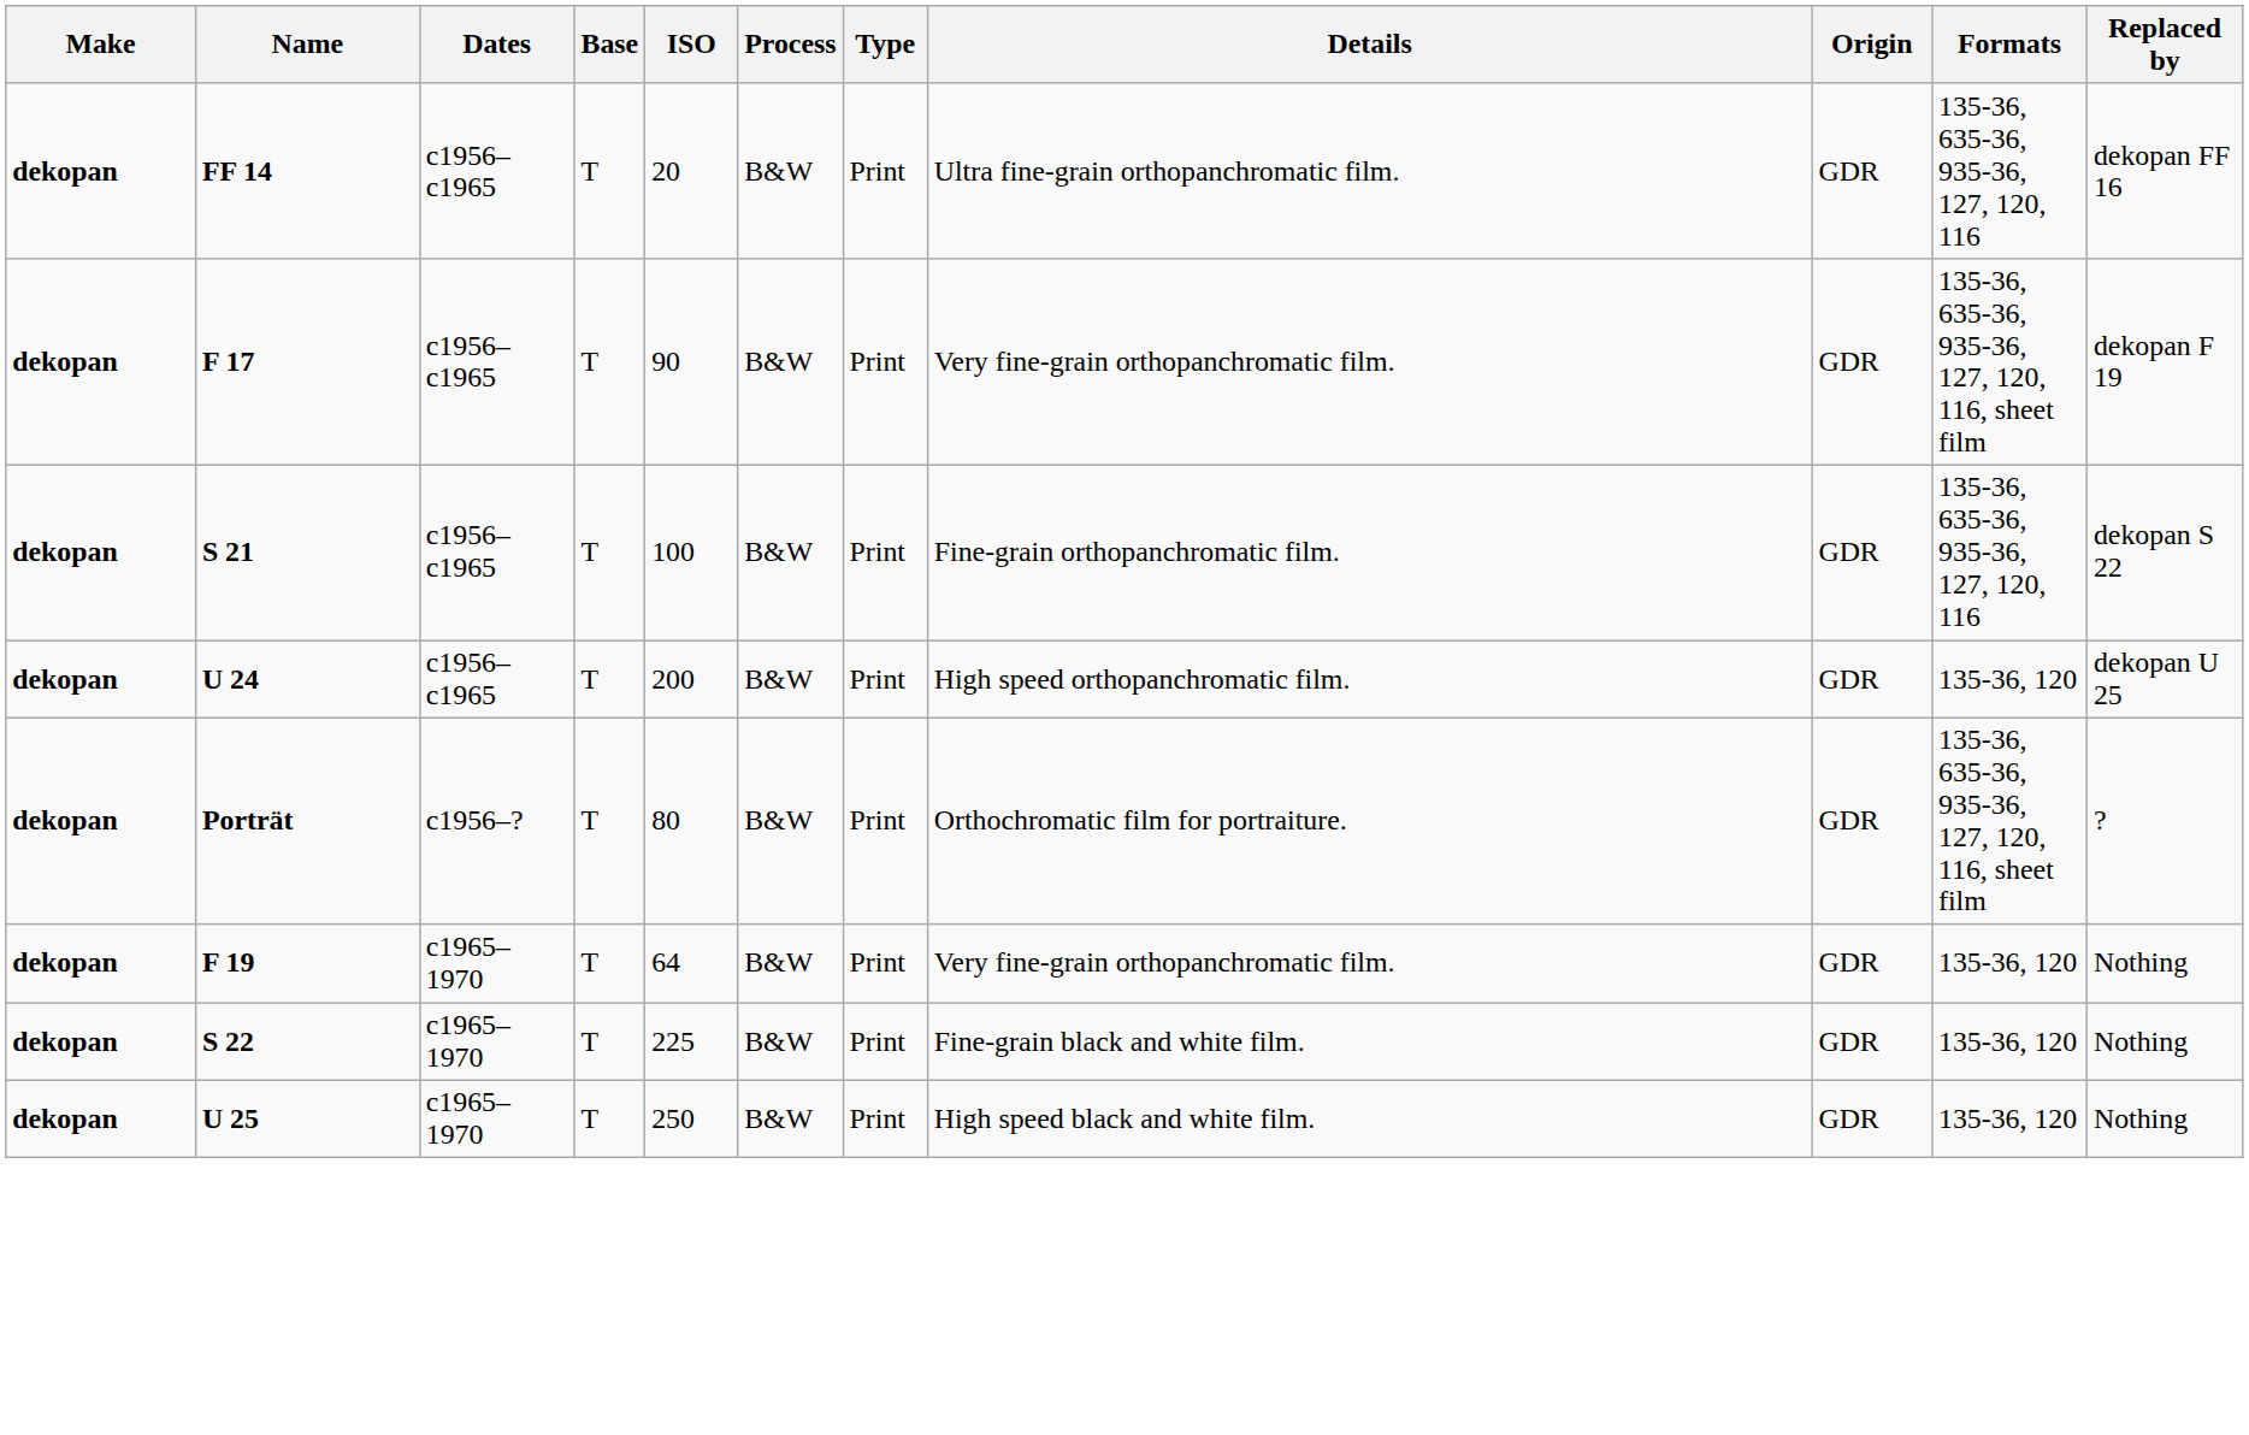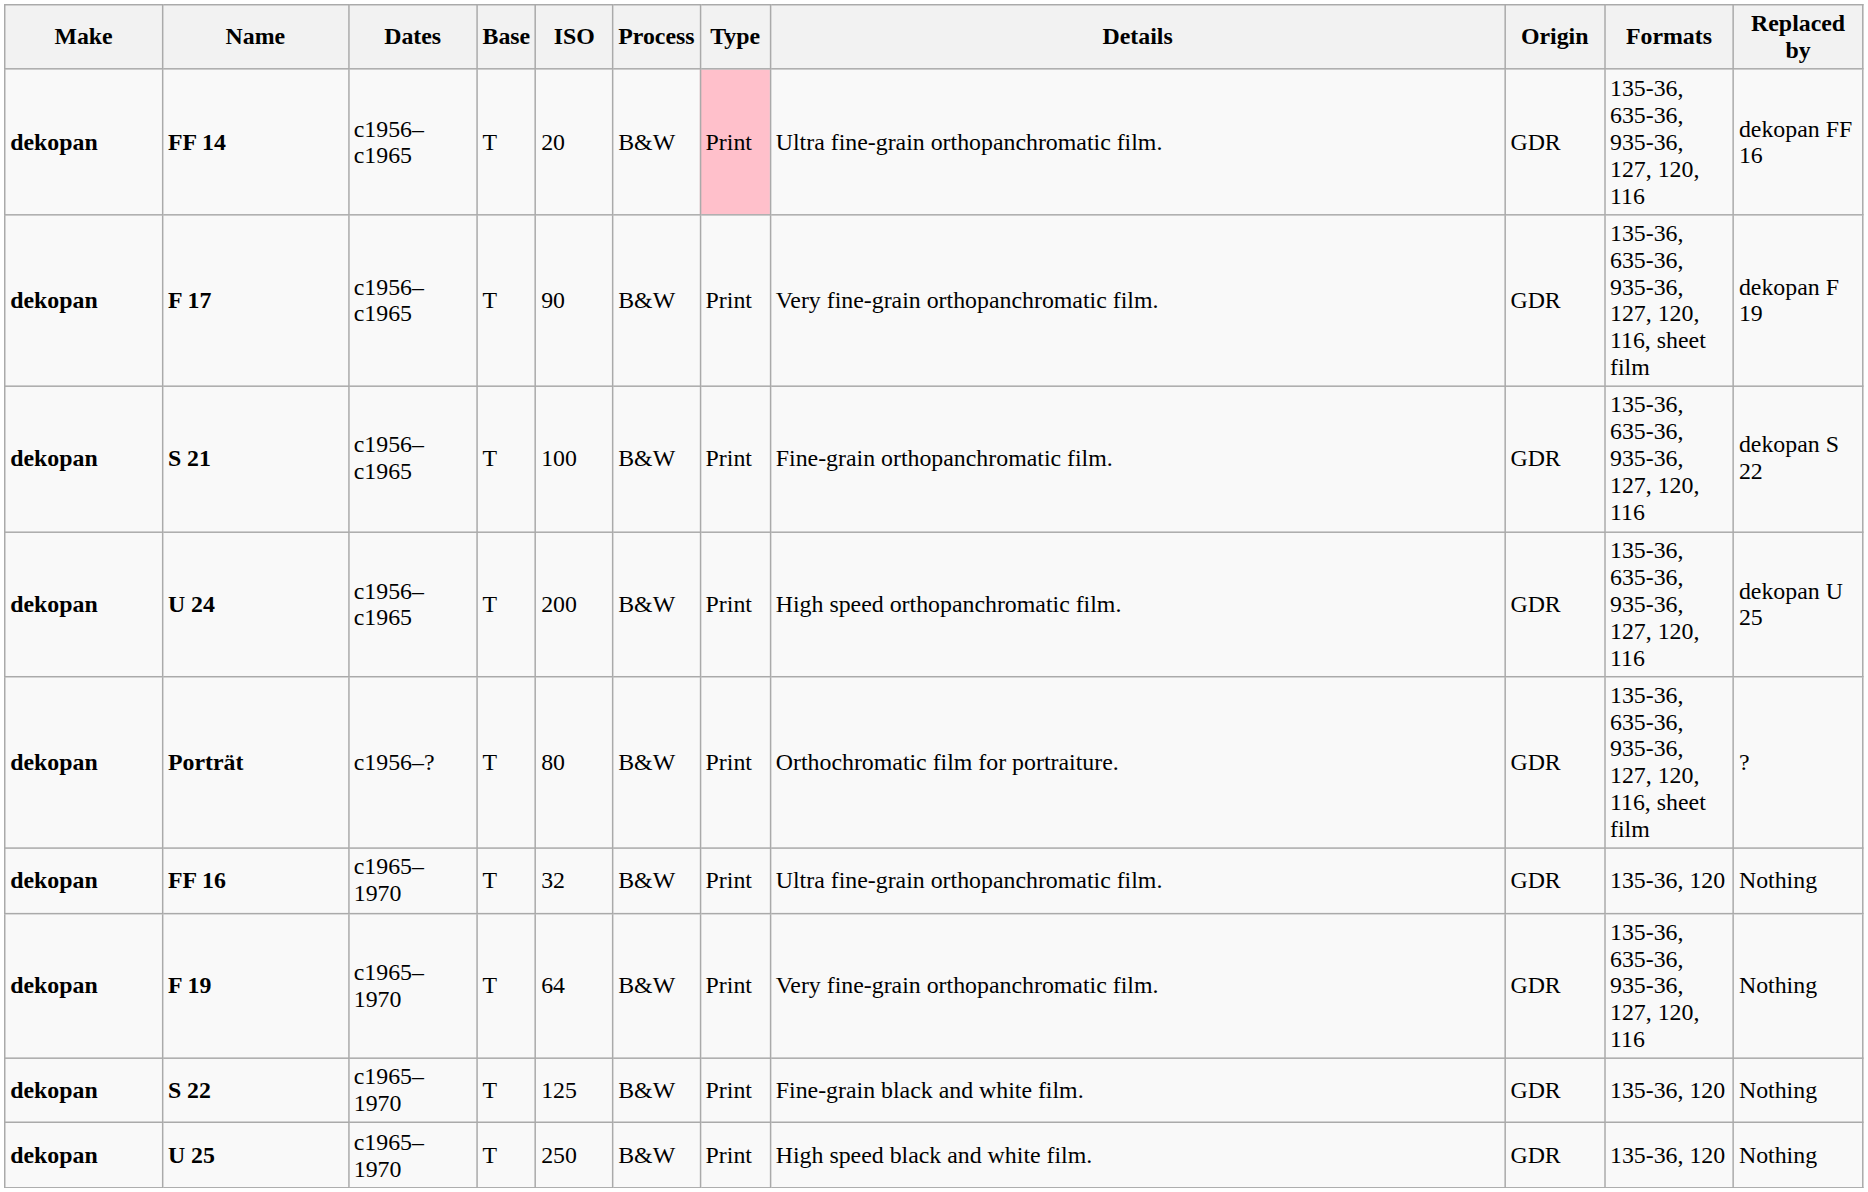FF 14 | Type: no background -> pink background
U 24 | Formats: 135-36, 120 -> 135-36, 635-36, 935-36, 127, 120, 116
+ row: dekopan | FF 16 | c1965–1970 | T | 32 | B&W | Print | Ultra fine-grain orthopanchromatic film. | GDR | 135-36, 120 | Nothing
F 19 | Formats: 135-36, 120 -> 135-36, 635-36, 935-36, 127, 120, 116
S 22 | ISO: 225 -> 125
